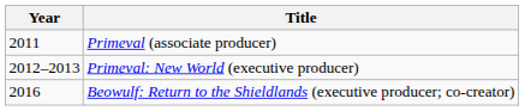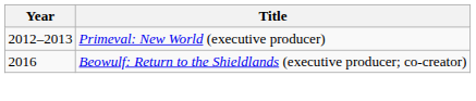- row: 2011 | Primeval (associate producer)
